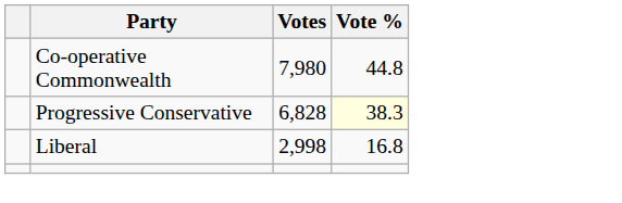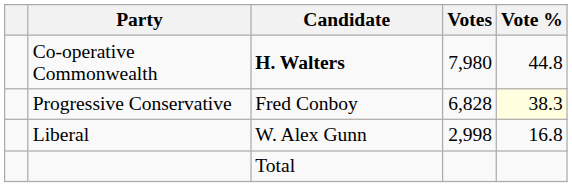+ column: Candidate | H. Walters | Fred Conboy | W. Alex Gunn | Total
